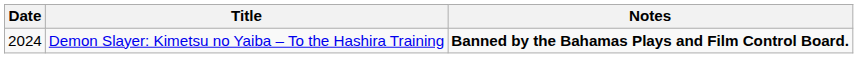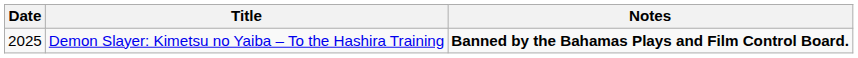Demon Slayer: Kimetsu no Yaiba – To the Hashira Training | Date: 2024 -> 2025
